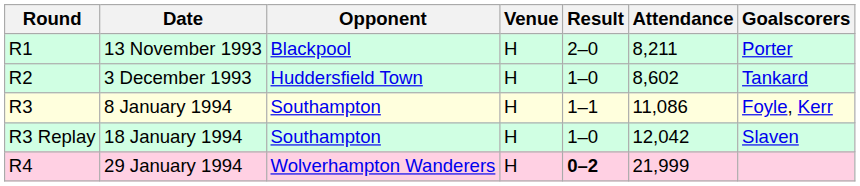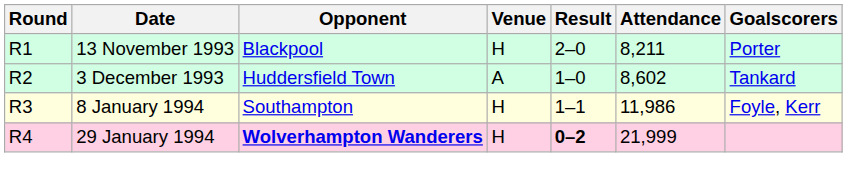3 December 1993 | Venue: H -> A
8 January 1994 | Attendance: 11,086 -> 11,986
- row: R3 Replay | 18 January 1994 | Southampton | H | 1–0 | 12,042 | Slaven
29 January 1994 | Opponent: normal -> bold
